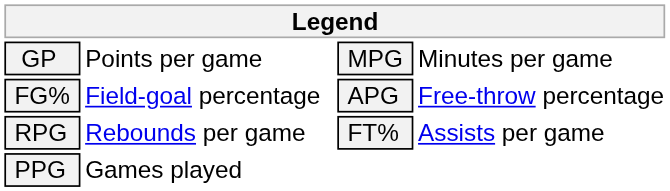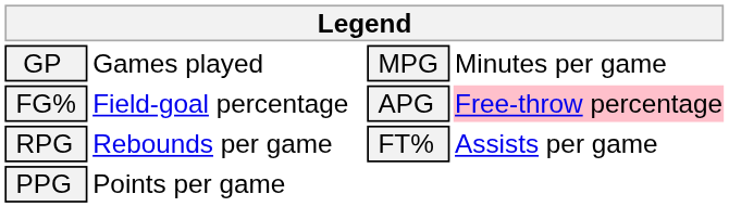GP | column 2: Points per game -> Games played
FG% | column 4: no background -> pink background
PPG | column 2: Games played -> Points per game
